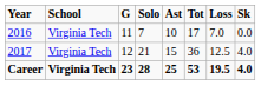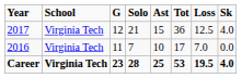rows swapped: 2016 <-> 2017
